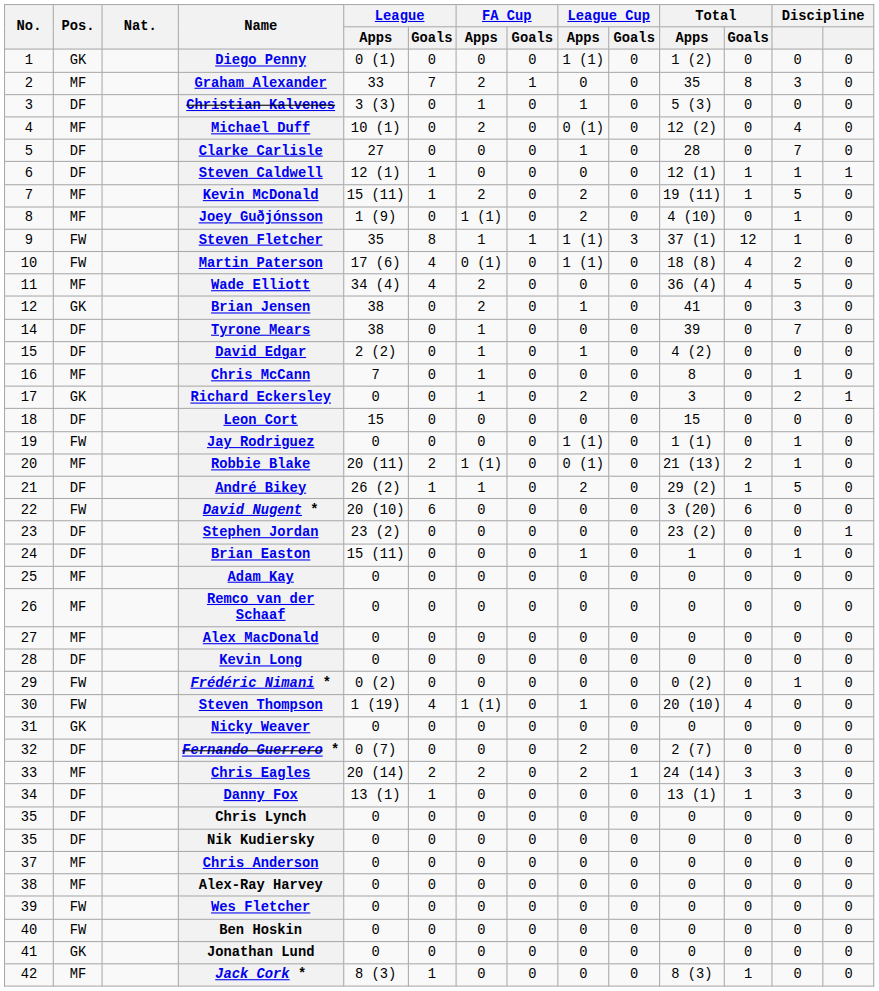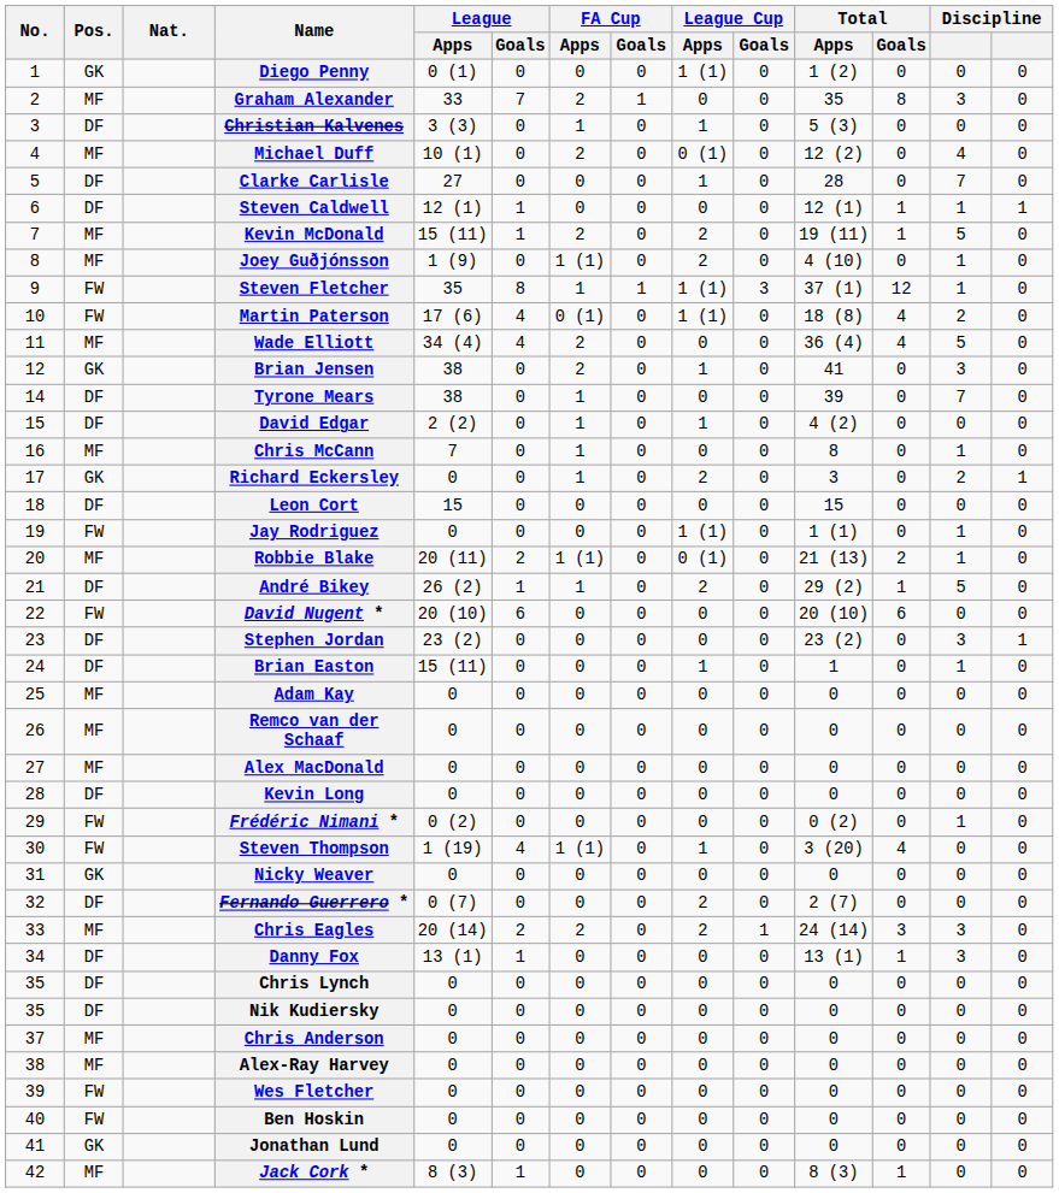David Nugent * | Total / Apps: 3 (20) -> 20 (10)
Stephen Jordan | column 13: 0 -> 3
Steven Thompson | Total / Apps: 20 (10) -> 3 (20)
